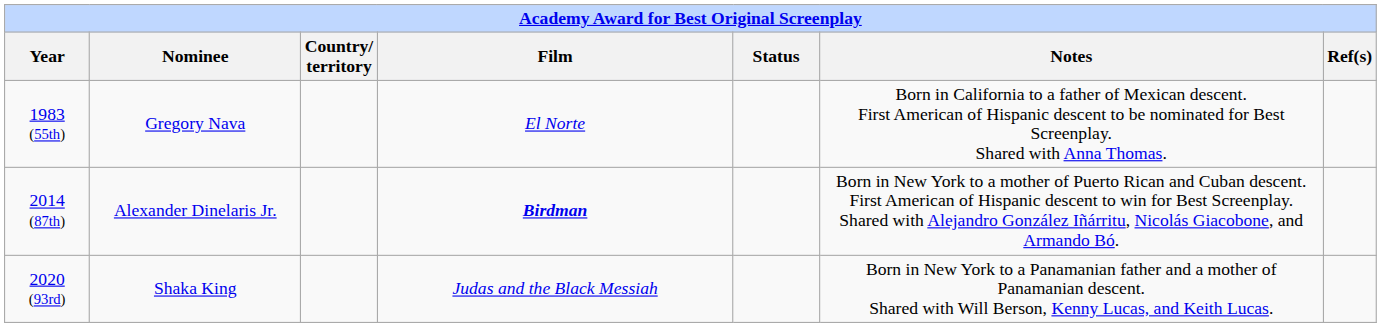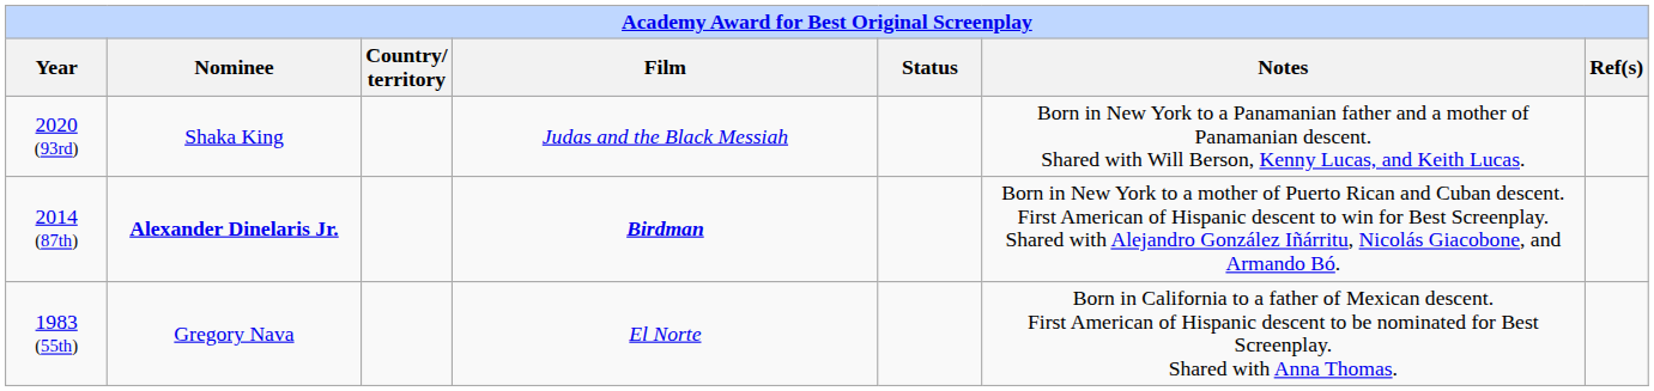rows swapped: 1983 (55th) <-> 2020 (93rd)
2014 (87th) | Nominee: normal -> bold
